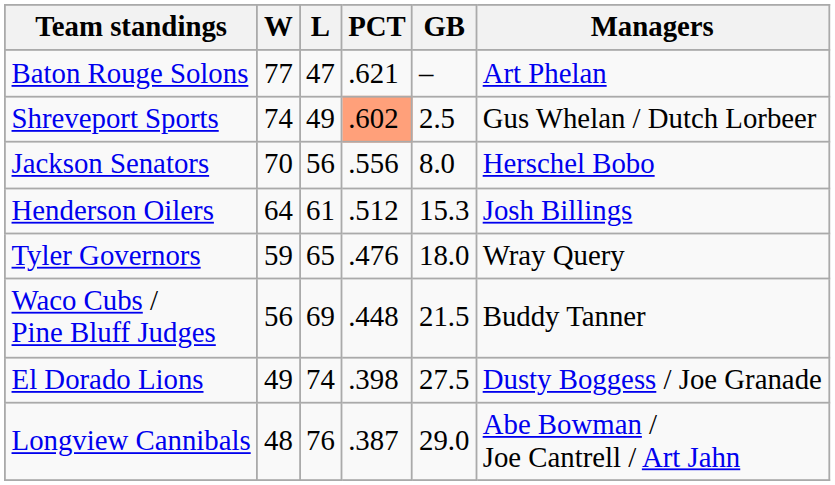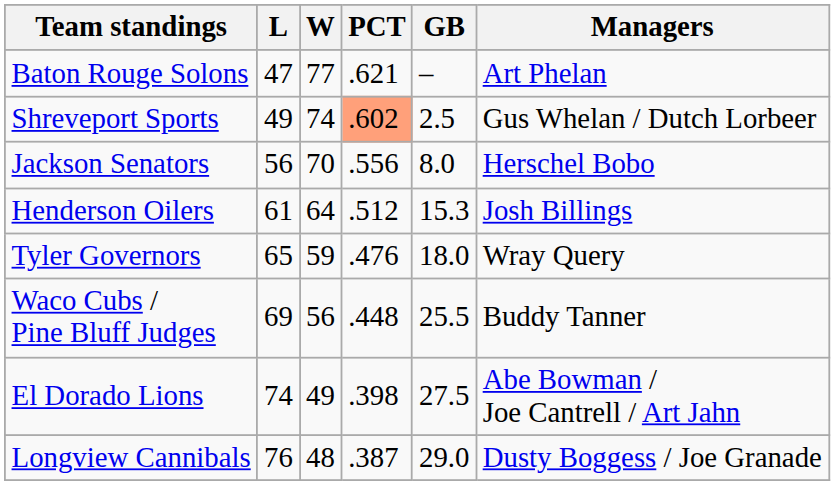columns swapped: W <-> L
Waco Cubs / Pine Bluff Judges | GB: 21.5 -> 25.5
El Dorado Lions | Managers: Dusty Boggess / Joe Granade -> Abe Bowman / Joe Cantrell / Art Jahn
Longview Cannibals | Managers: Abe Bowman / Joe Cantrell / Art Jahn -> Dusty Boggess / Joe Granade
